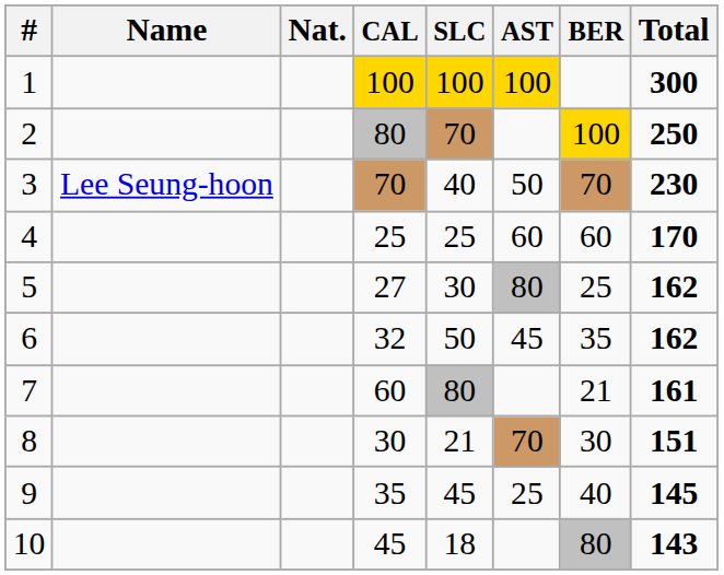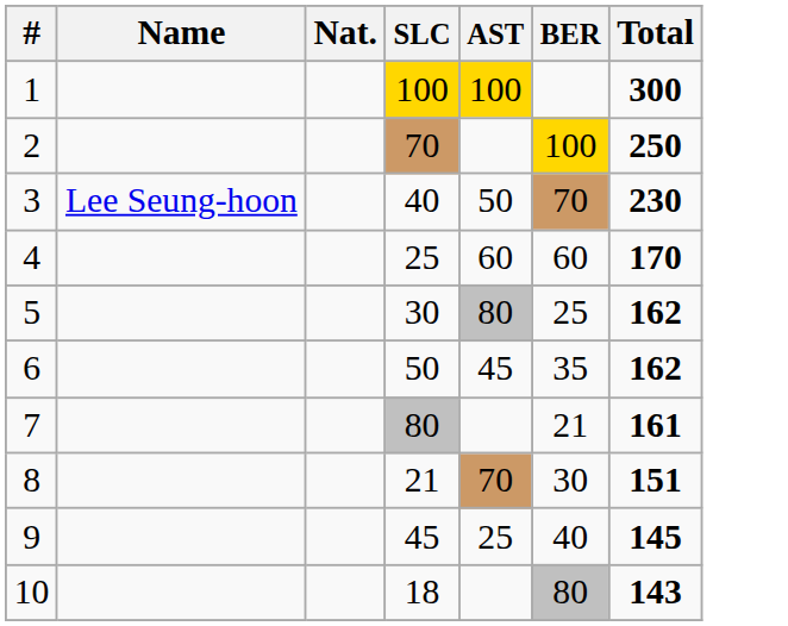- column: CAL | 100 | 80 | 70 | 25 | 27 | 32 | 60 | 30 | 35 | 45
